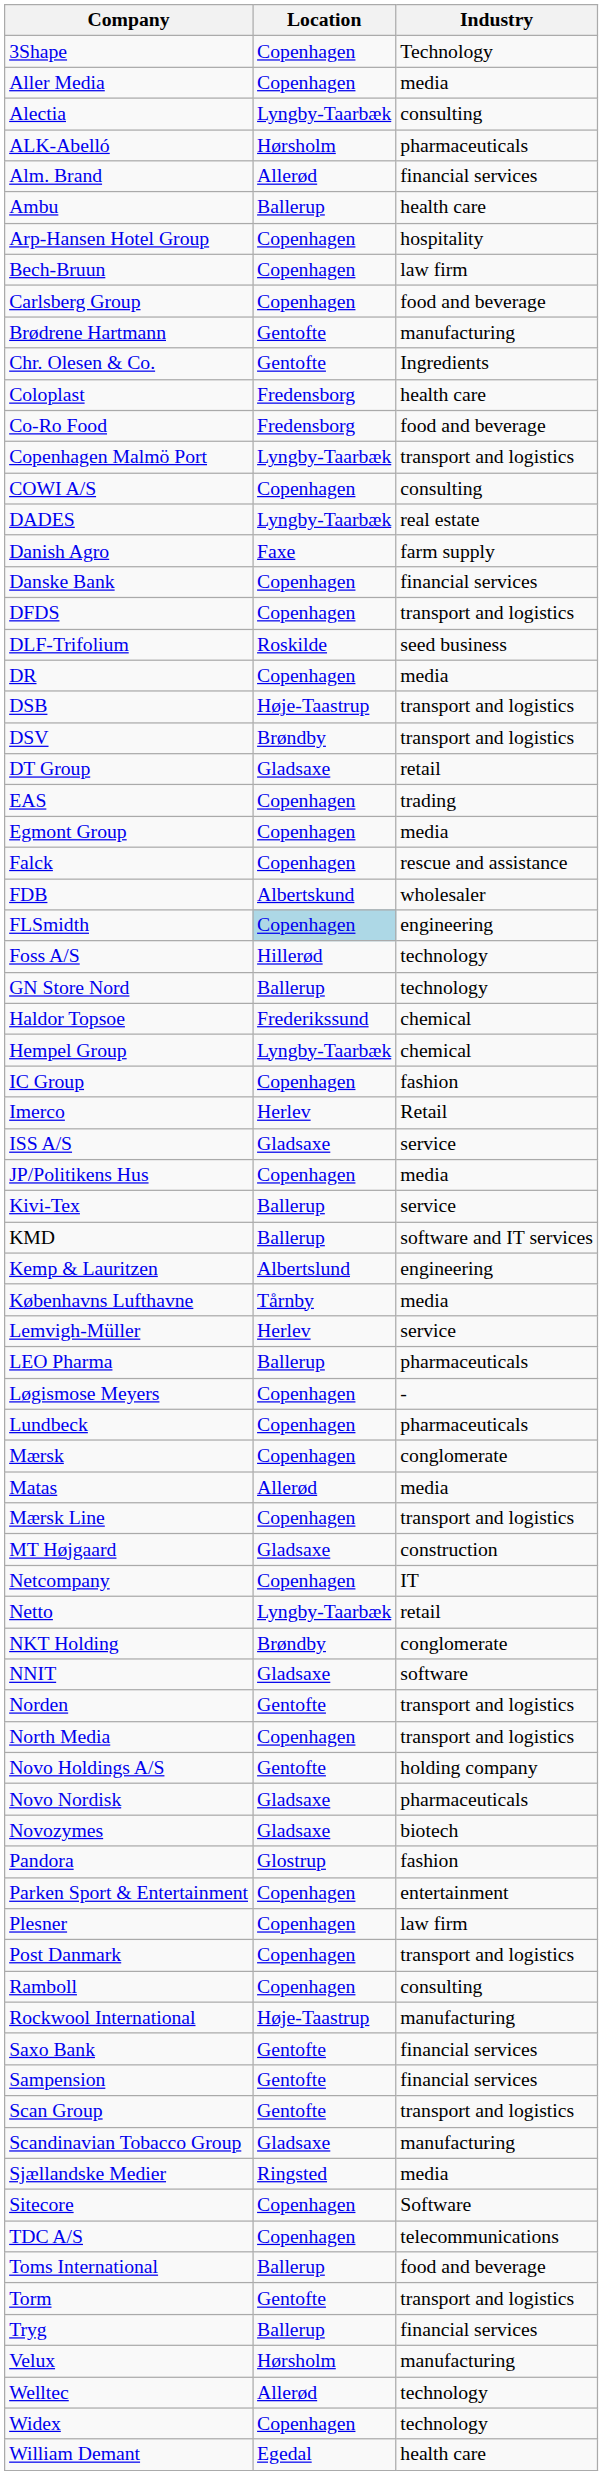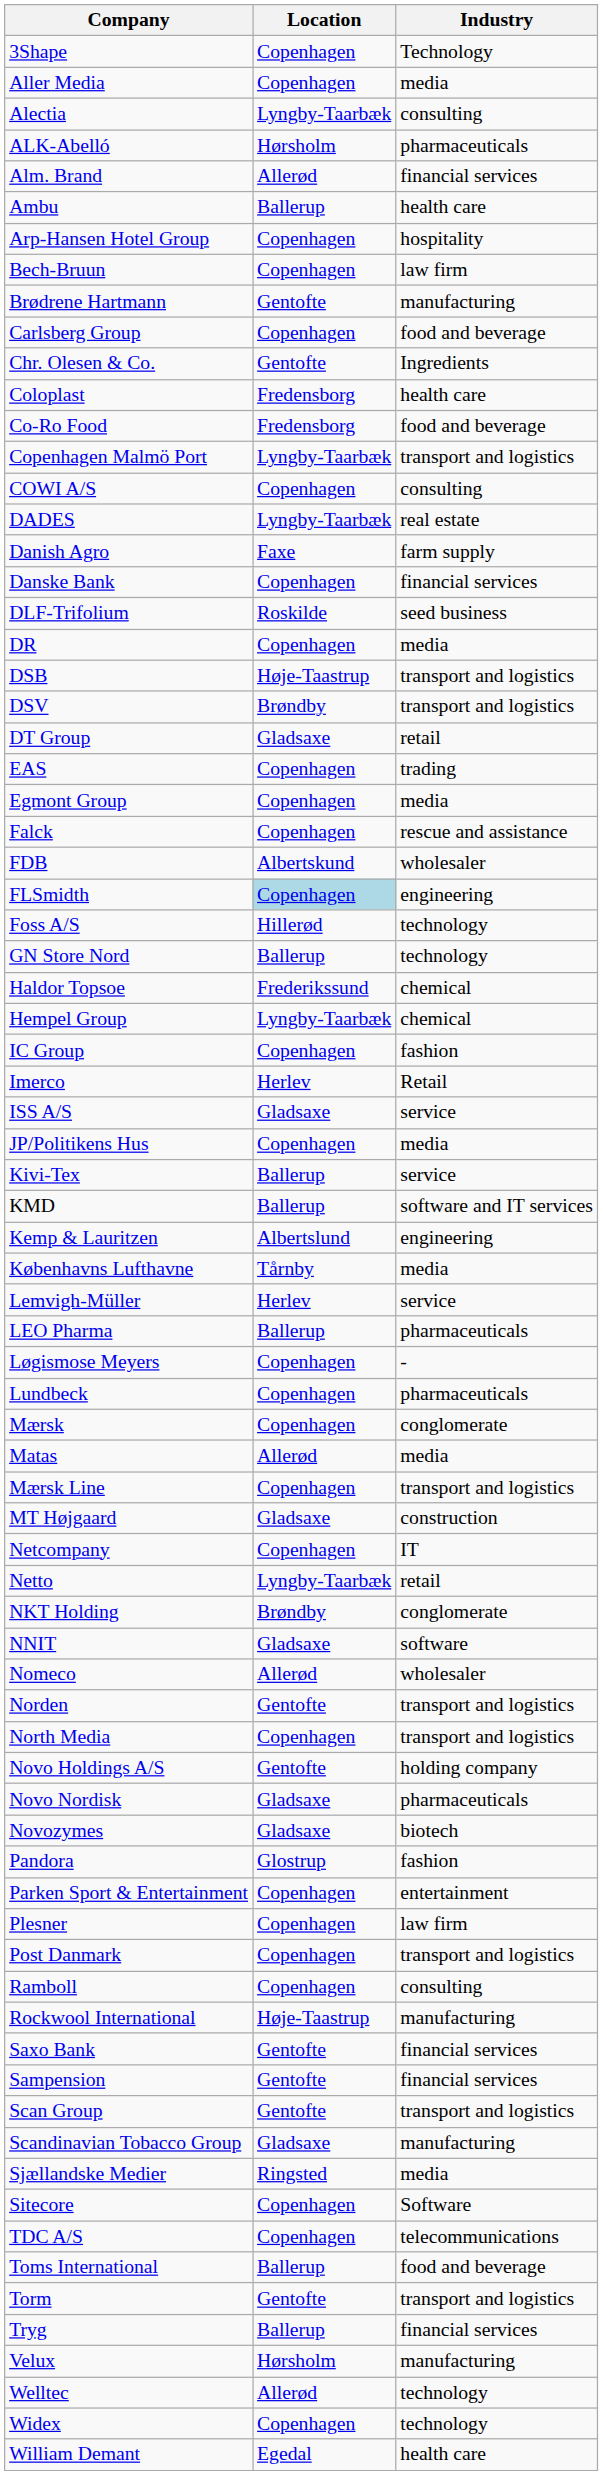rows swapped: Brødrene Hartmann <-> Carlsberg Group
- row: DFDS | Copenhagen | transport and logistics
+ row: Nomeco | Allerød | wholesaler
